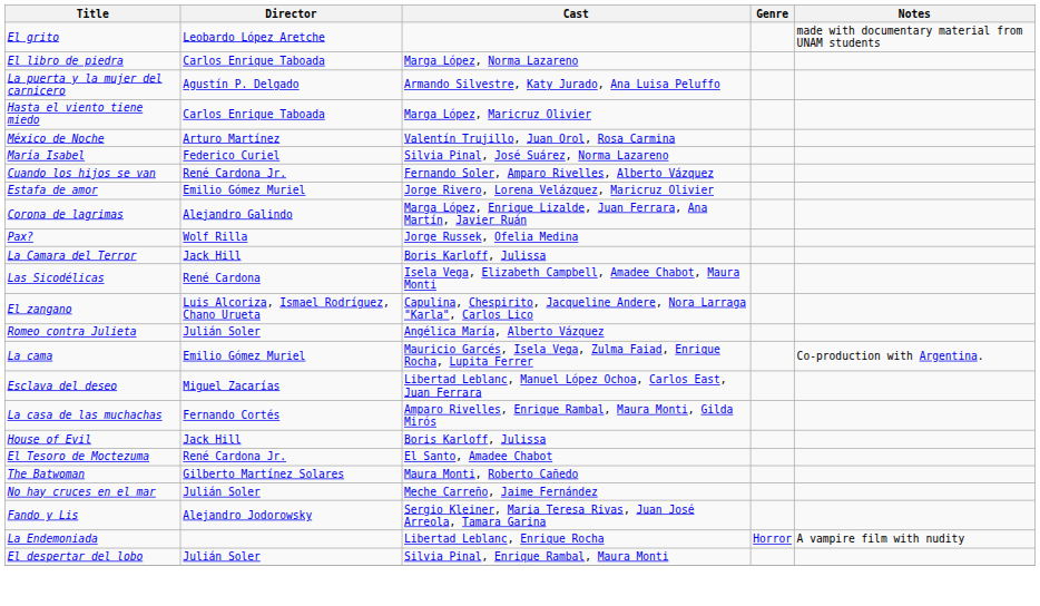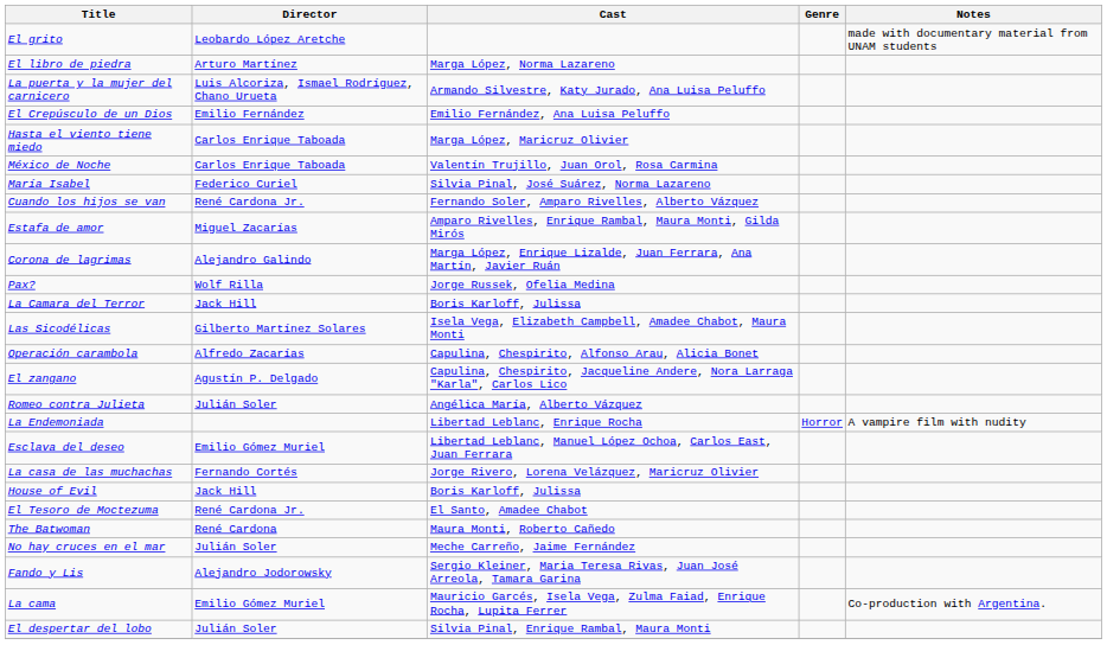El libro de piedra | Director: Carlos Enrique Taboada -> Arturo Martínez
La puerta y la mujer del carnicero | Director: Agustín P. Delgado -> Luis Alcoriza, Ismael Rodríguez, Chano Urueta
+ row: El Crepúsculo de un Dios | Emilio Fernández | Emilio Fernández, Ana Luisa Peluffo
México de Noche | Director: Arturo Martínez -> Carlos Enrique Taboada
Estafa de amor | Director: Emilio Gómez Muriel -> Miguel Zacarías
Estafa de amor | Cast: Jorge Rivero, Lorena Velázquez, Maricruz Olivier -> Amparo Rivelles, Enrique Rambal, Maura Monti, Gilda Mirós
Las Sicodélicas | Director: René Cardona -> Gilberto Martínez Solares
+ row: Operación carambola | Alfredo Zacarías | Capulina, Chespirito, Alfonso Arau, Alicia Bonet
El zangano | Director: Luis Alcoriza, Ismael Rodríguez, Chano Urueta -> Agustín P. Delgado
rows swapped: La cama <-> La Endemoniada
Esclava del deseo | Director: Miguel Zacarías -> Emilio Gómez Muriel
La casa de las muchachas | Cast: Amparo Rivelles, Enrique Rambal, Maura Monti, Gilda Mirós -> Jorge Rivero, Lorena Velázquez, Maricruz Olivier
The Batwoman | Director: Gilberto Martínez Solares -> René Cardona
